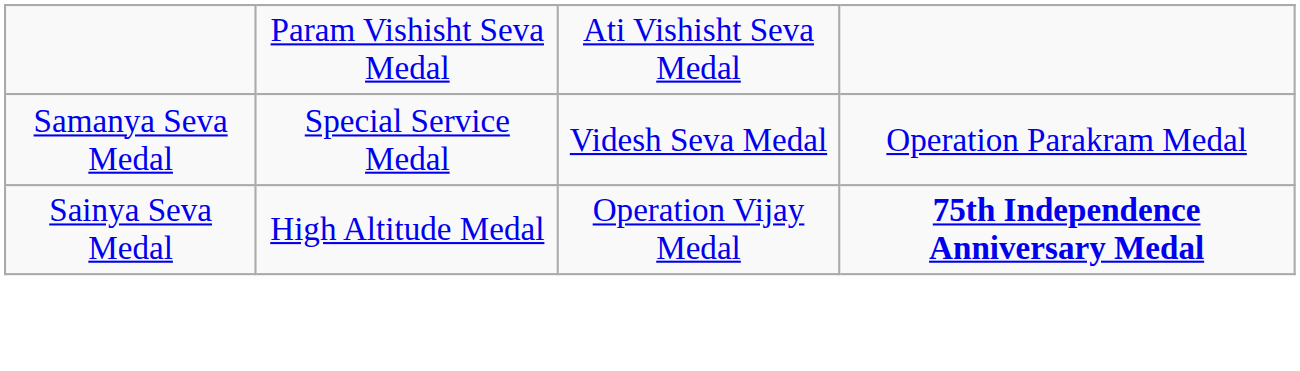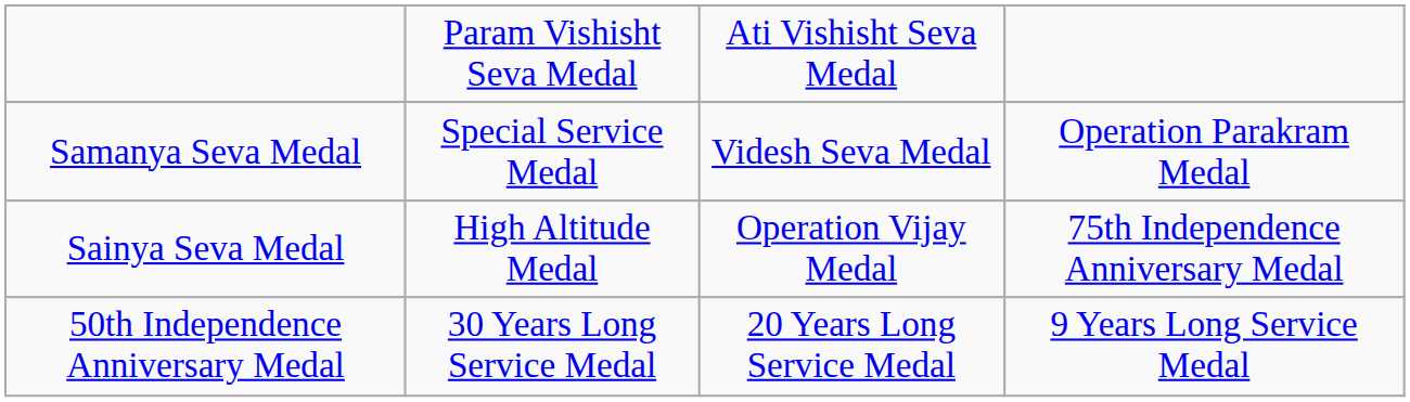Sainya Seva Medal | column 4: bold -> normal
+ row: 50th Independence Anniversary Medal | 30 Years Long Service Medal | 20 Years Long Service Medal | 9 Years Long Service Medal
